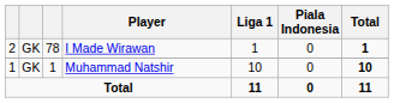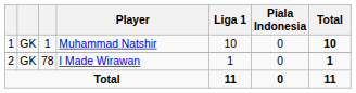rows swapped: Muhammad Natshir <-> I Made Wirawan
